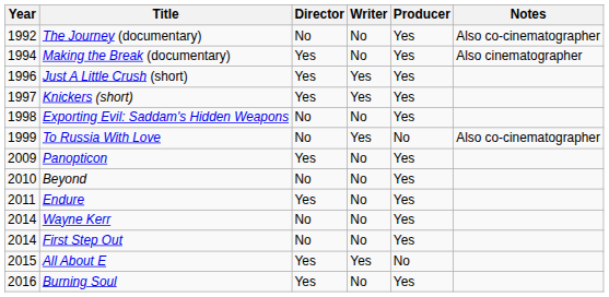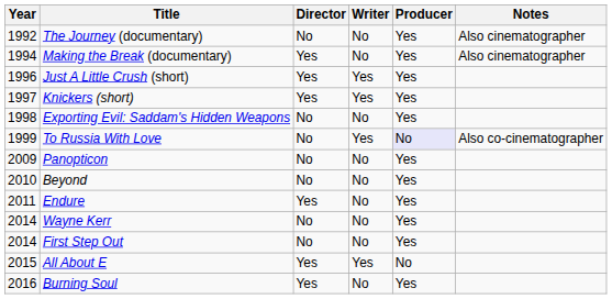The Journey (documentary) | Notes: Also co-cinematographer -> Also cinematographer
To Russia With Love | Producer: no background -> lavender background
Panopticon | Director: Yes -> No
